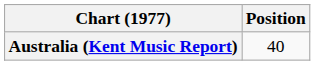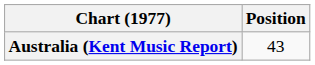Australia (Kent Music Report) | Position: 40 -> 43
